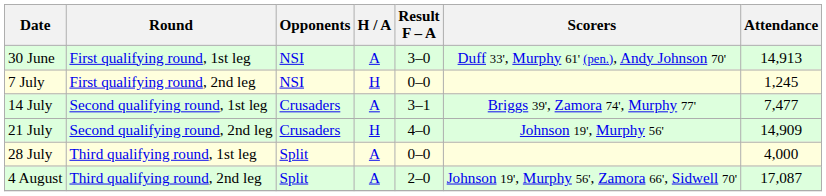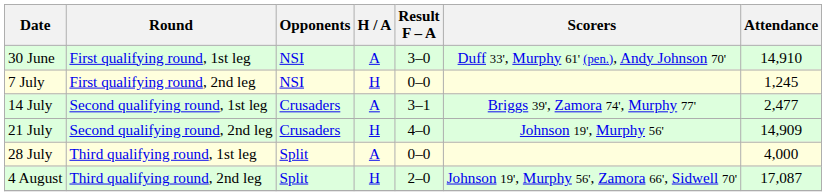30 June | Attendance: 14,913 -> 14,910
14 July | Attendance: 7,477 -> 2,477
4 August | H / A: A -> H
